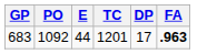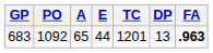+ column: A | 65
683 | DP: 17 -> 13
